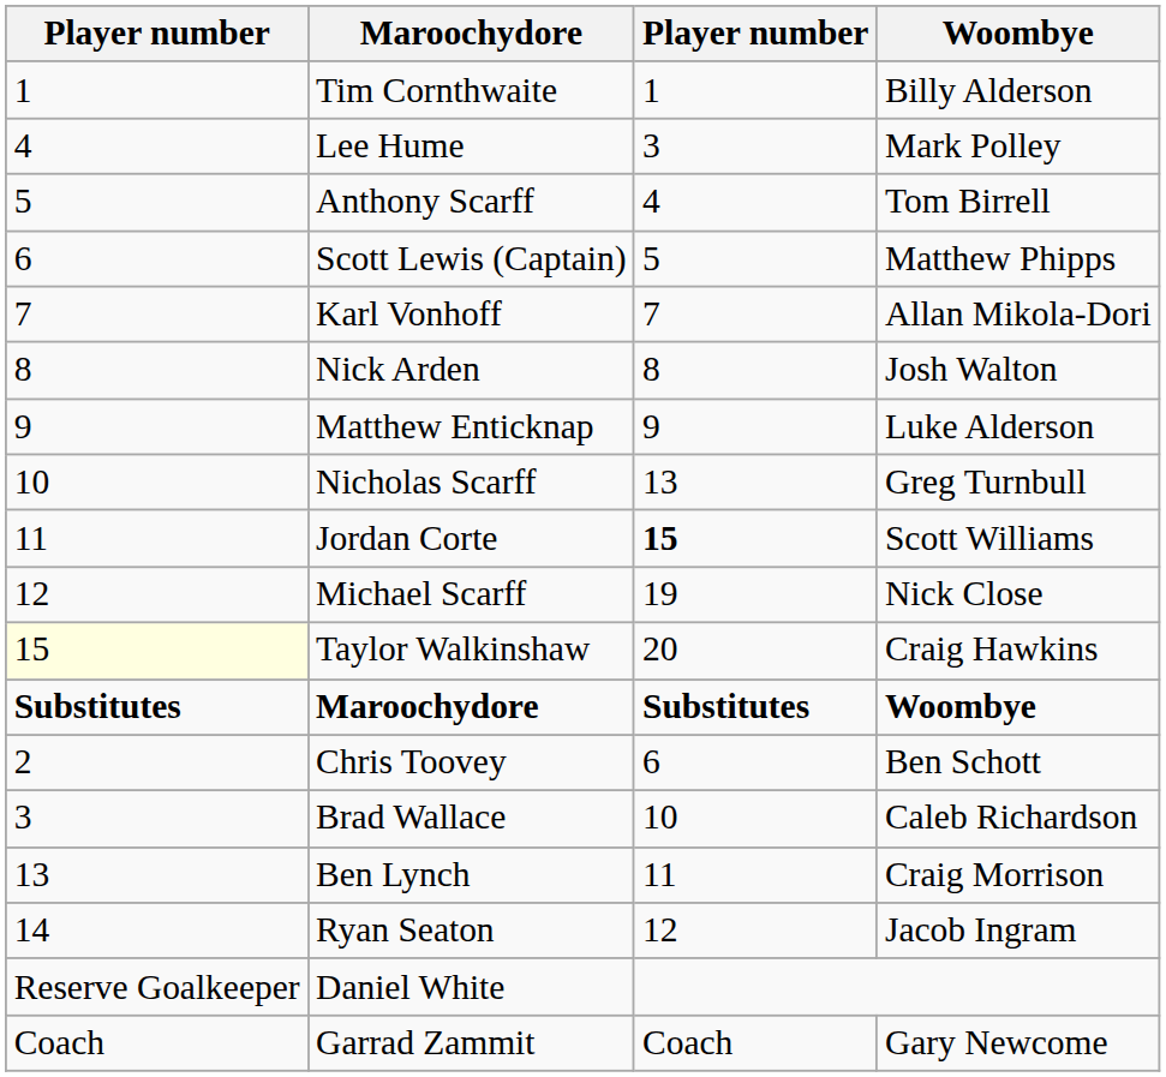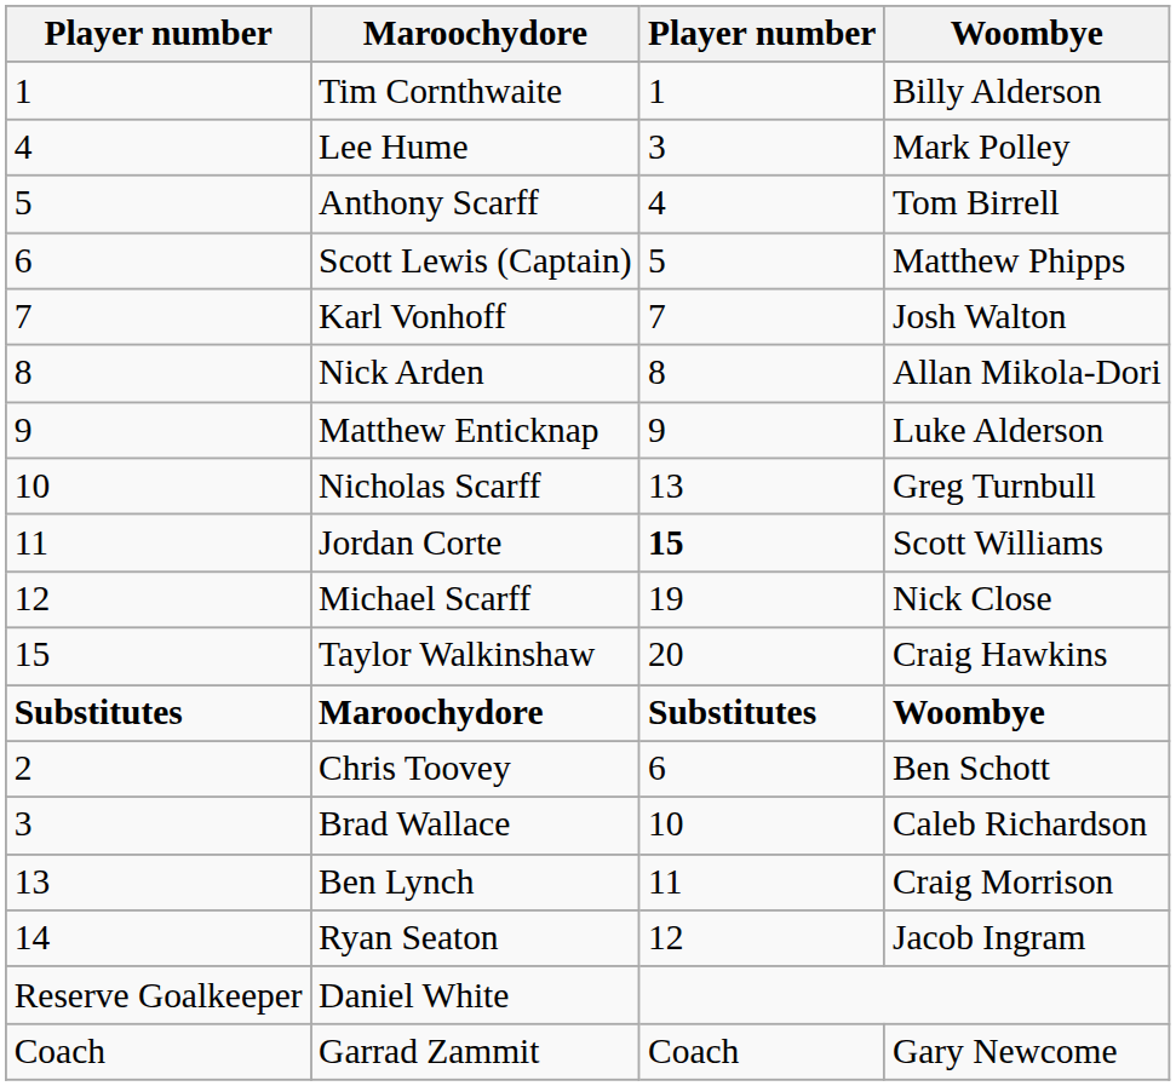Karl Vonhoff | Woombye: Allan Mikola-Dori -> Josh Walton
Nick Arden | Woombye: Josh Walton -> Allan Mikola-Dori
Taylor Walkinshaw | column 1: lightyellow background -> no background
